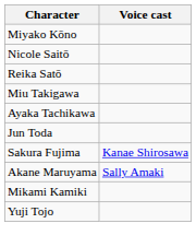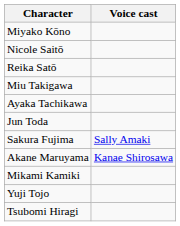Sakura Fujima | Voice cast: Kanae Shirosawa -> Sally Amaki
Akane Maruyama | Voice cast: Sally Amaki -> Kanae Shirosawa
+ row: Tsubomi Hiragi
